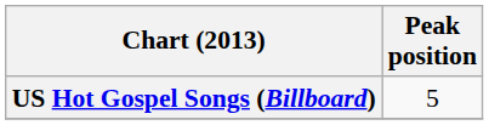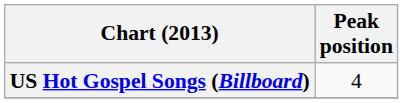US Hot Gospel Songs (Billboard) | Peak position: 5 -> 4
